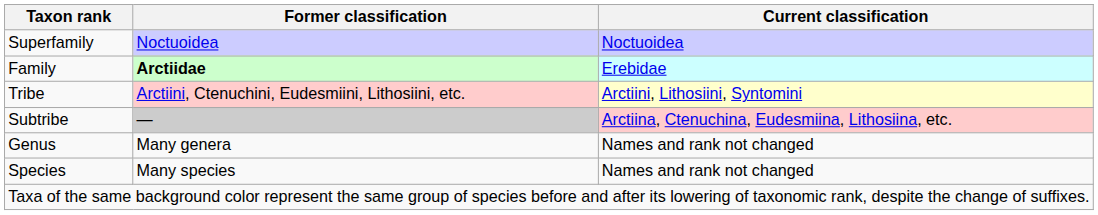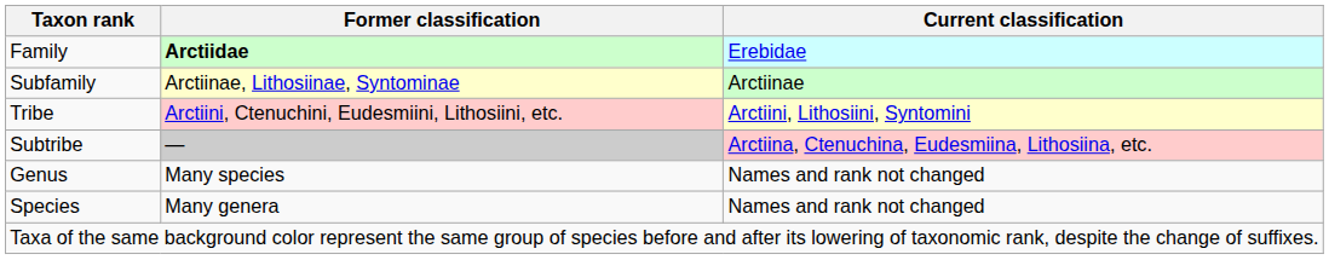- row: Superfamily | Noctuoidea | Noctuoidea
+ row: Subfamily | Arctiinae, Lithosiinae, Syntominae | Arctiinae
Genus | Former classification: Many genera -> Many species
Species | Former classification: Many species -> Many genera
